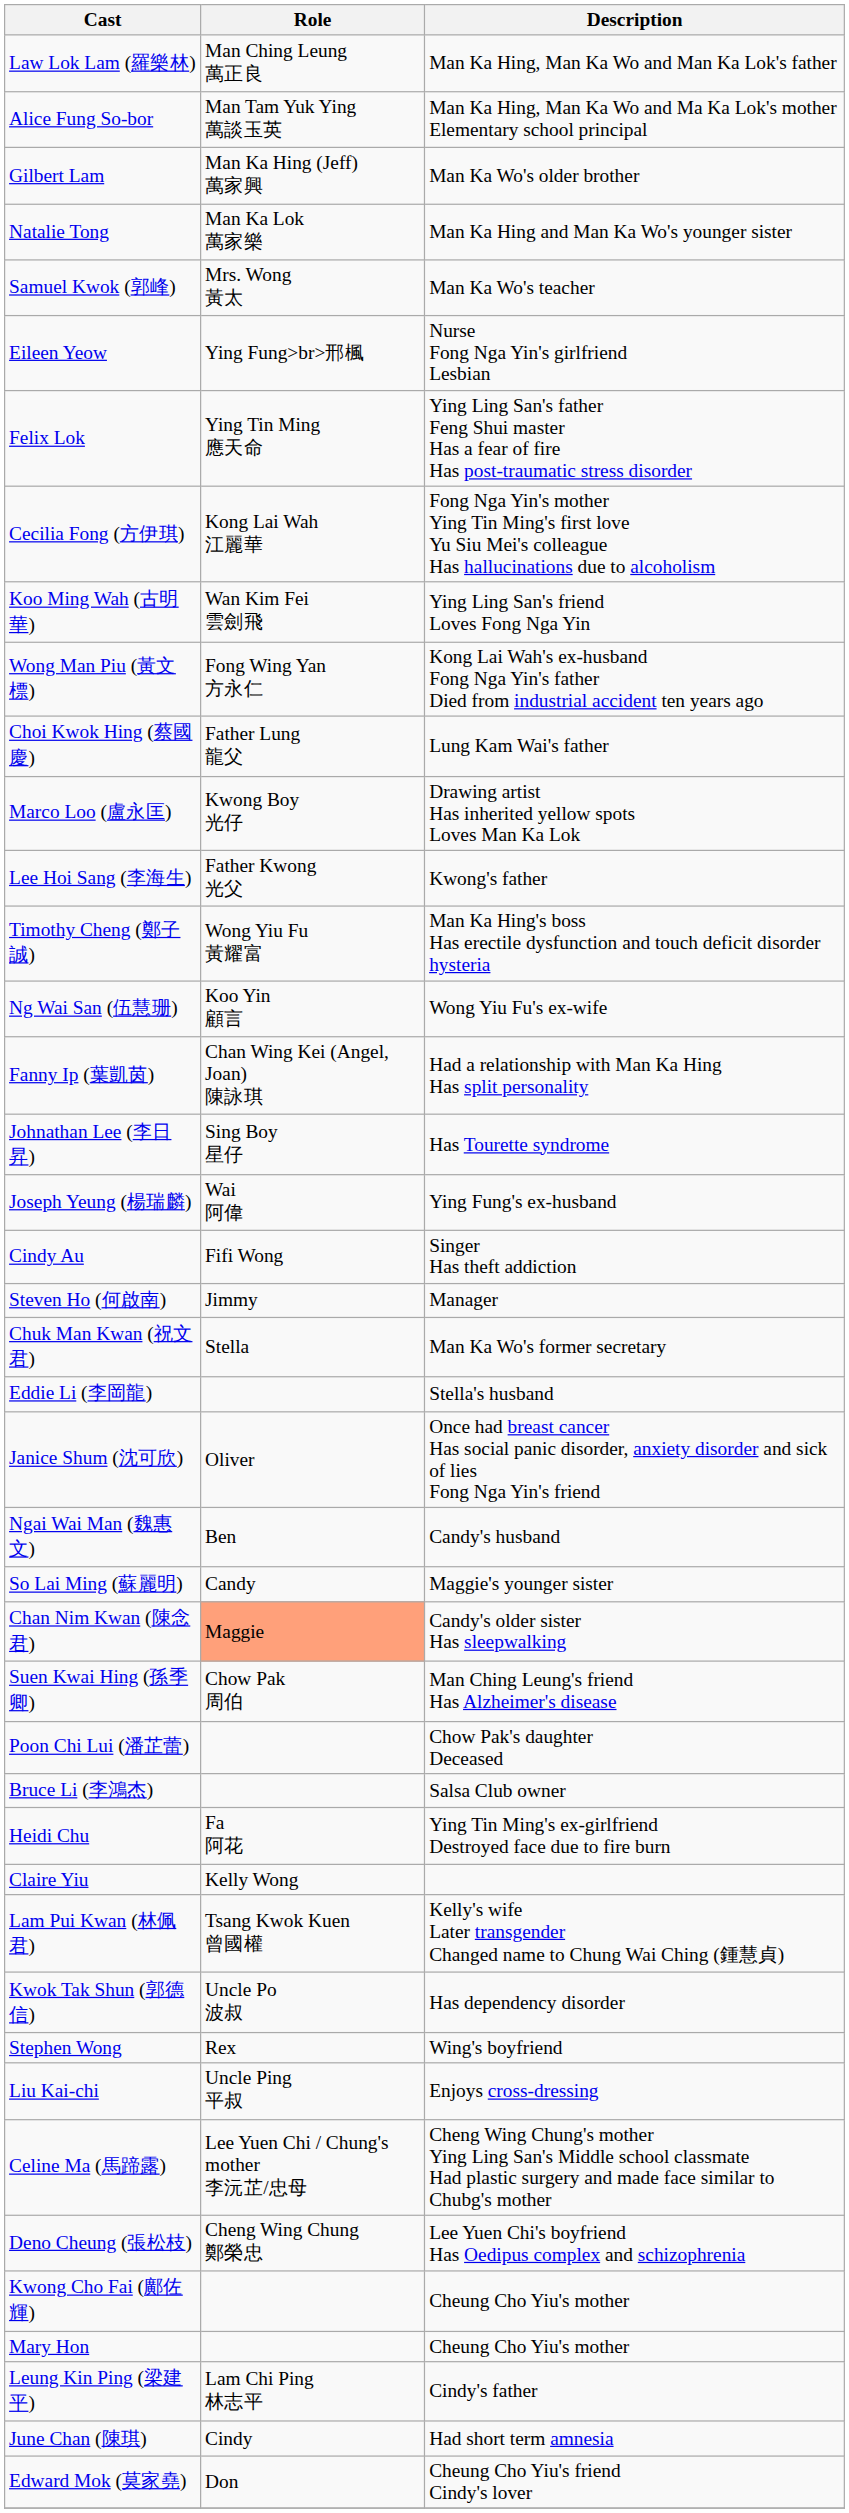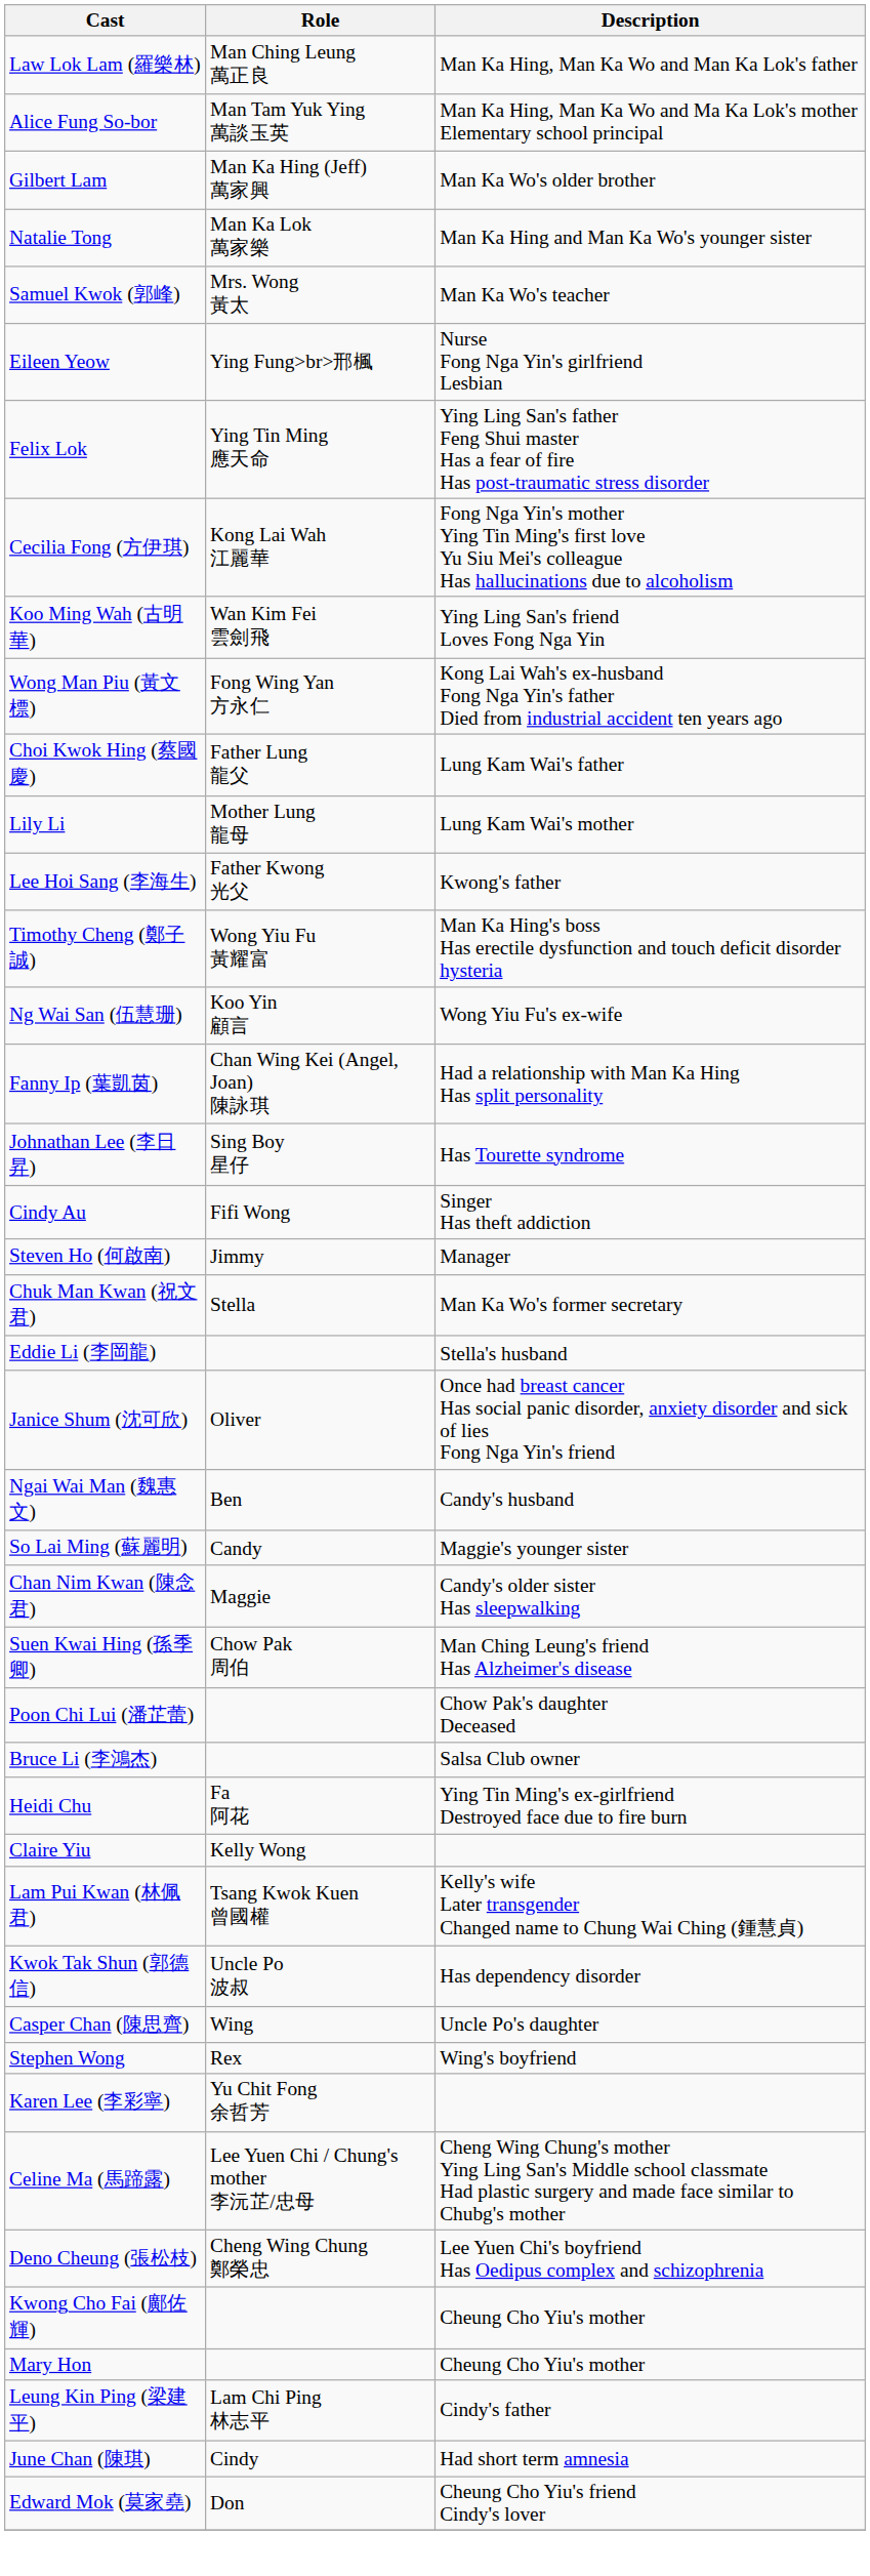+ row: Lily Li | Mother Lung 龍母 | Lung Kam Wai's mother
- row: Marco Loo (盧永匡) | Kwong Boy 光仔 | Drawing artist Has inherited yellow spots Loves Man Ka Lok
- row: Joseph Yeung (楊瑞麟) | Wai 阿偉 | Ying Fung's ex-husband
Chan Nim Kwan (陳念君) | Role: lightsalmon background -> no background
+ row: Casper Chan (陳思齊) | Wing | Uncle Po's daughter
+ row: Karen Lee (李彩寧) | Yu Chit Fong 余哲芳
- row: Liu Kai-chi | Uncle Ping 平叔 | Enjoys cross-dressing
